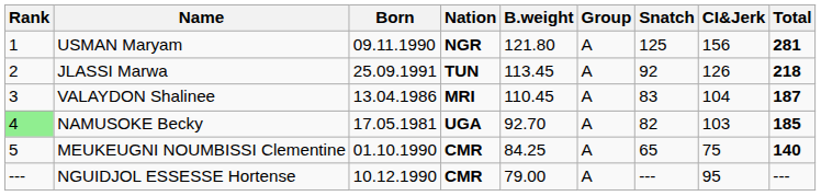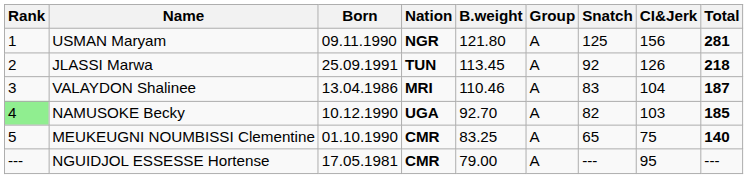VALAYDON Shalinee | B.weight: 110.45 -> 110.46
NAMUSOKE Becky | Born: 17.05.1981 -> 10.12.1990
MEUKEUGNI NOUMBISSI Clementine | B.weight: 84.25 -> 83.25
NGUIDJOL ESSESSE Hortense | Born: 10.12.1990 -> 17.05.1981
